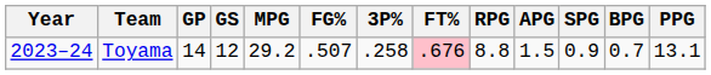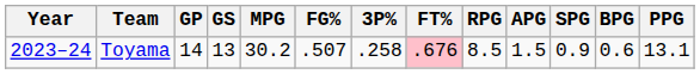Toyama | GS: 12 -> 13
Toyama | MPG: 29.2 -> 30.2
Toyama | RPG: 8.8 -> 8.5
Toyama | BPG: 0.7 -> 0.6
